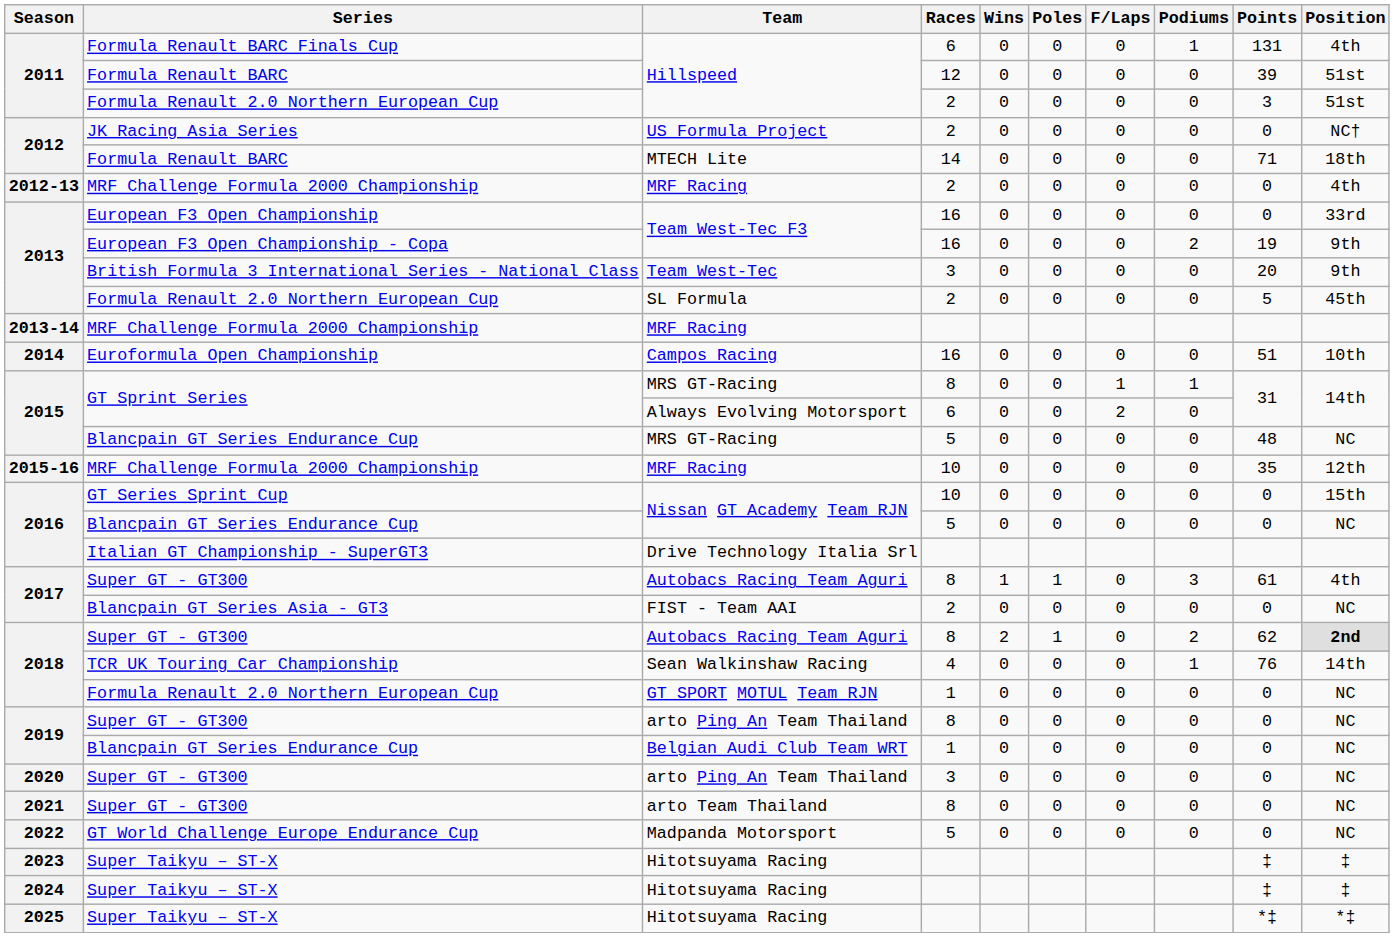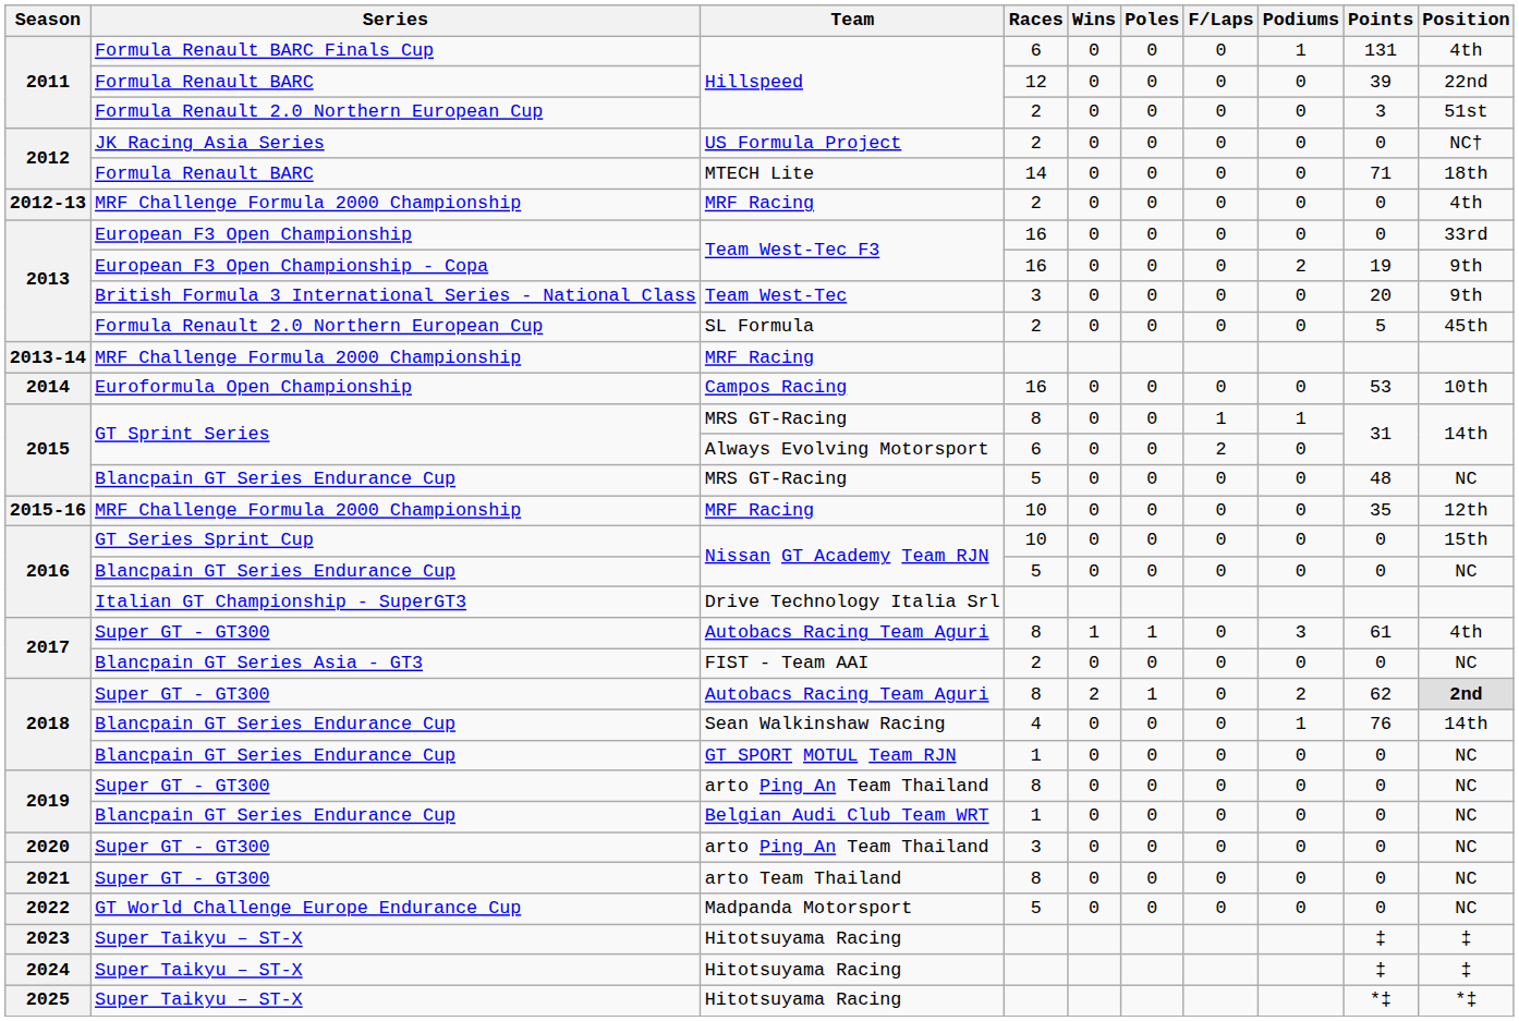Hillspeed / 12 | Position: 51st -> 22nd
Campos Racing | Points: 51 -> 53
Sean Walkinshaw Racing | Series: TCR UK Touring Car Championship -> Blancpain GT Series Endurance Cup
GT SPORT MOTUL Team RJN | Series: Formula Renault 2.0 Northern European Cup -> Blancpain GT Series Endurance Cup
